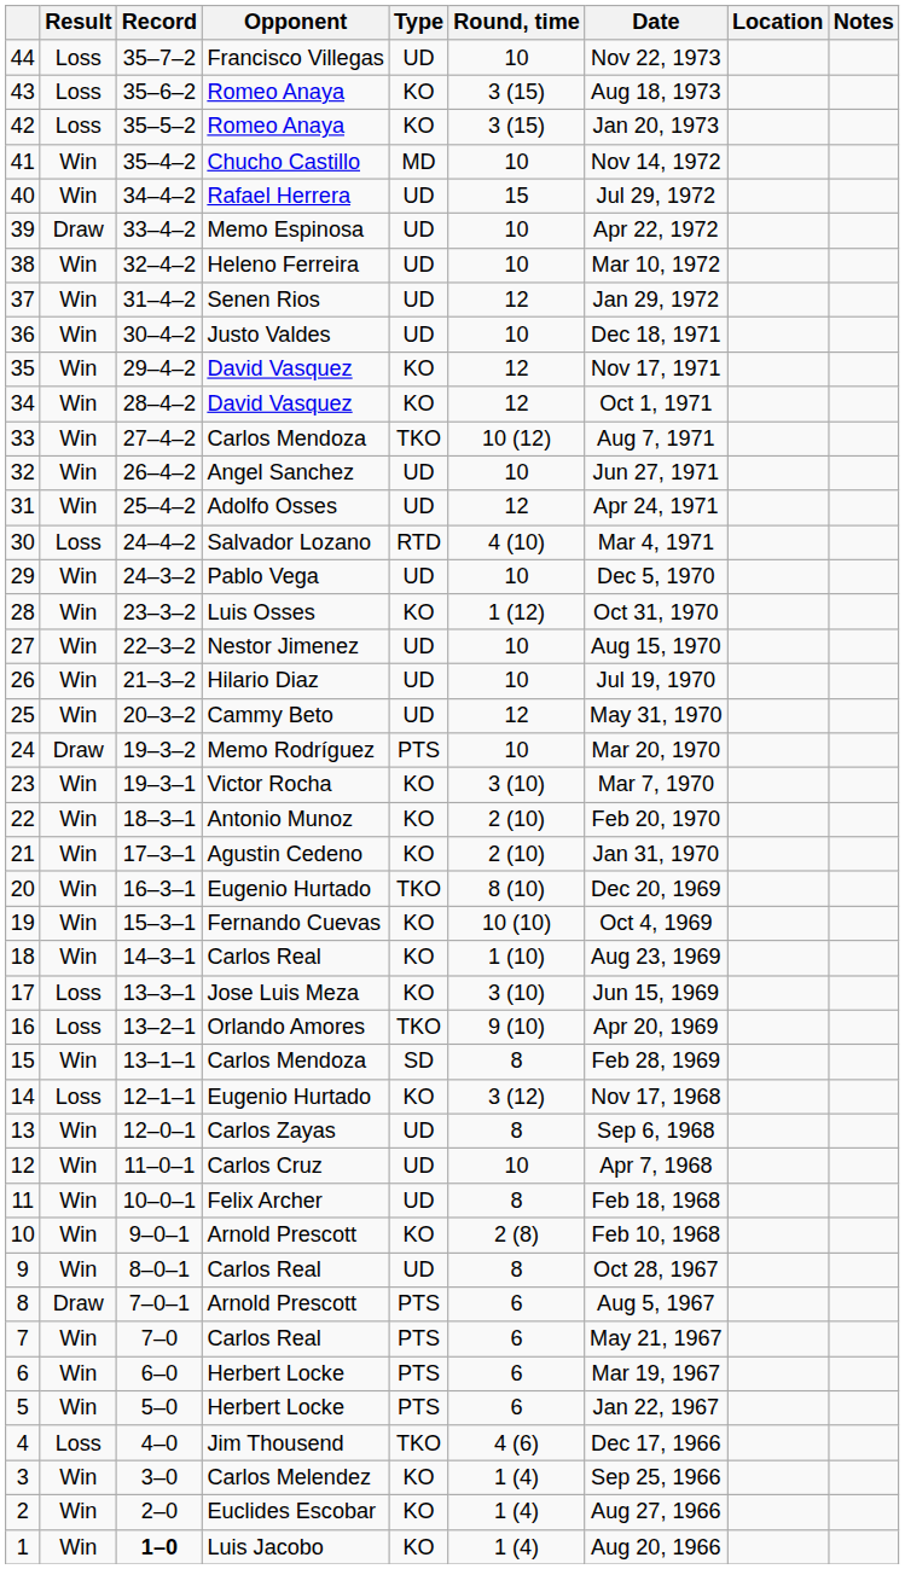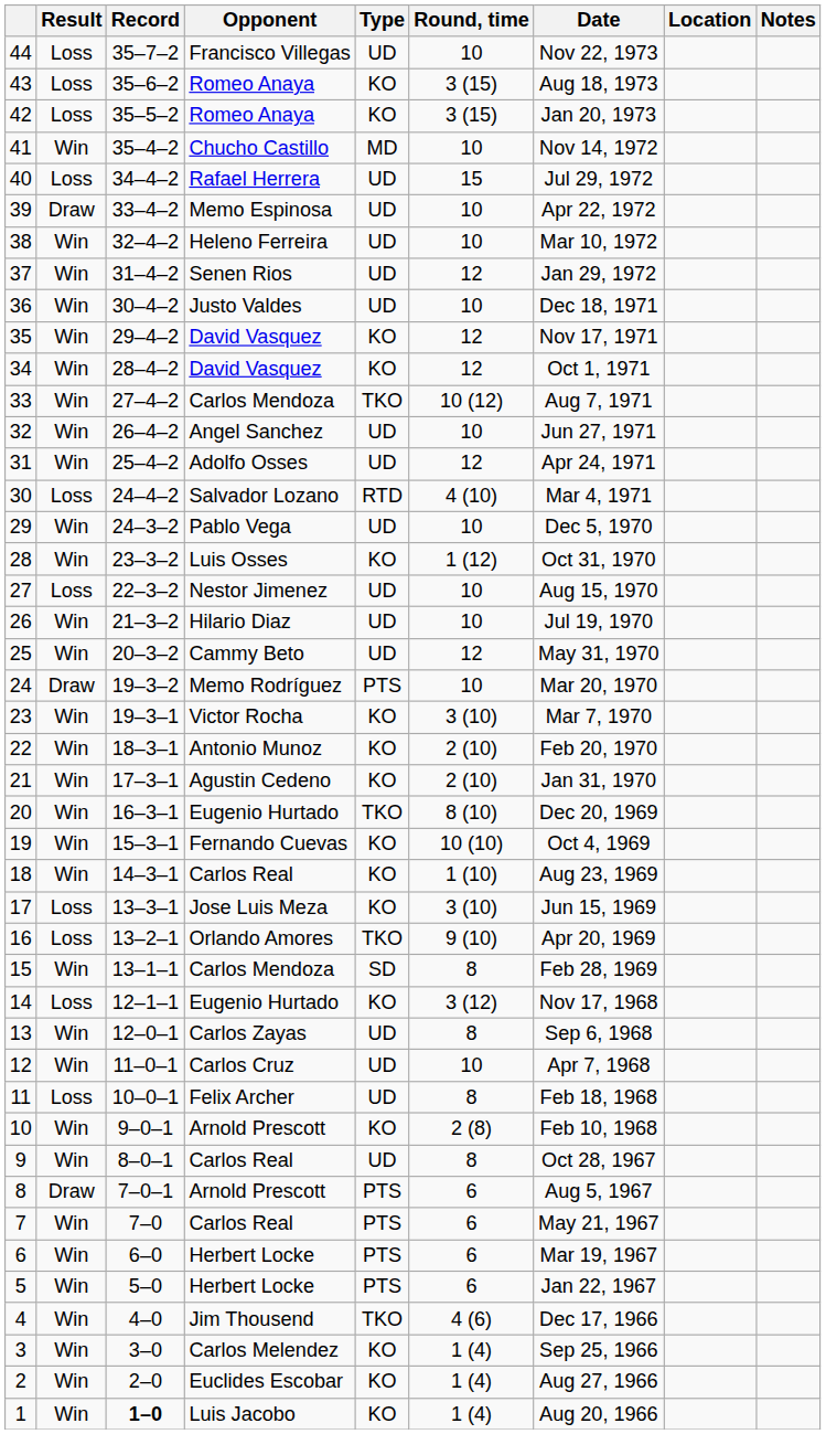40 | Result: Win -> Loss
27 | Result: Win -> Loss
11 | Result: Win -> Loss
4 | Result: Loss -> Win
